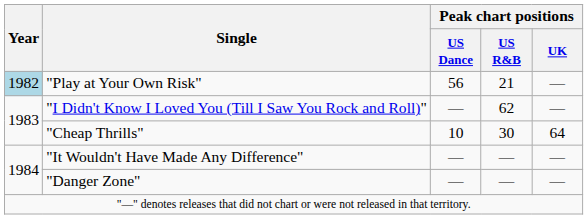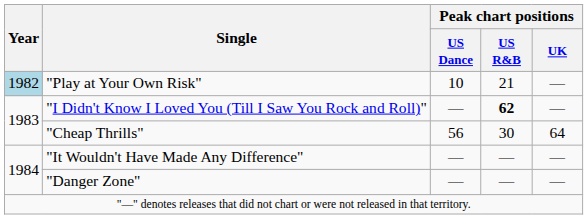"Play at Your Own Risk" | Peak chart positions / US Dance: 56 -> 10
"I Didn't Know I Loved You (Till I Saw You Rock and Roll)" | Peak chart positions / US R&B: normal -> bold
"Cheap Thrills" | Peak chart positions / US Dance: 10 -> 56
